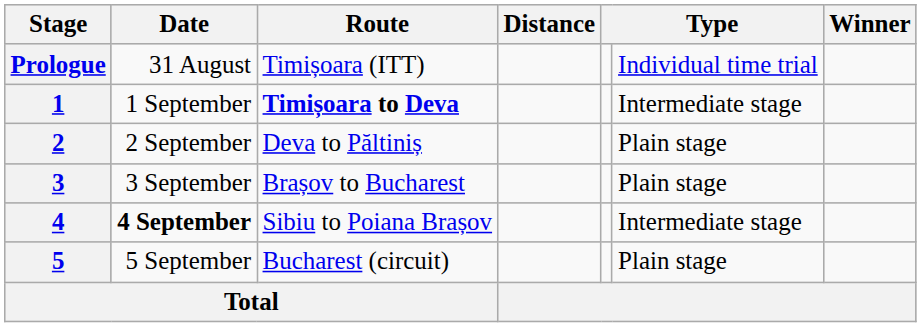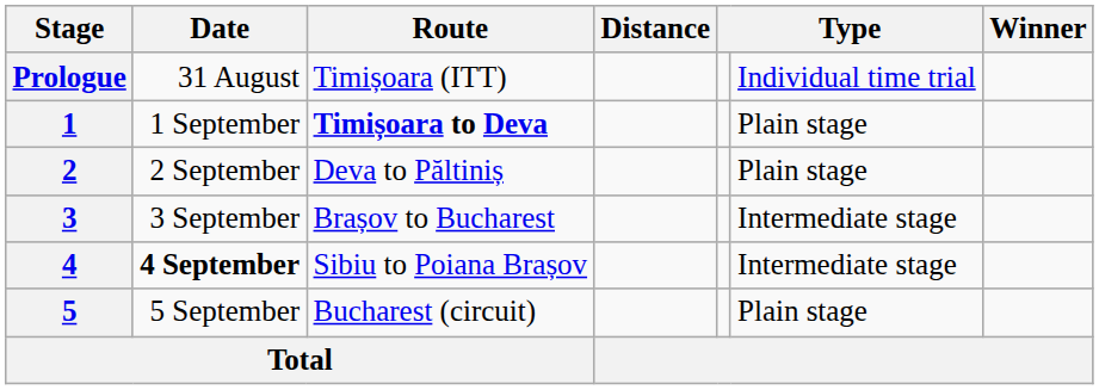1 | column 6: Intermediate stage -> Plain stage
3 | column 6: Plain stage -> Intermediate stage
